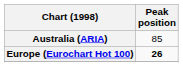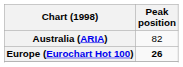Australia (ARIA) | Peak position: 85 -> 82
